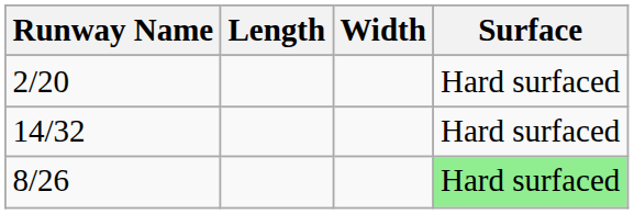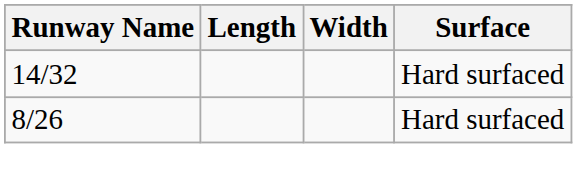- row: 2/20 | Hard surfaced
8/26 | Surface: lightgreen background -> no background
